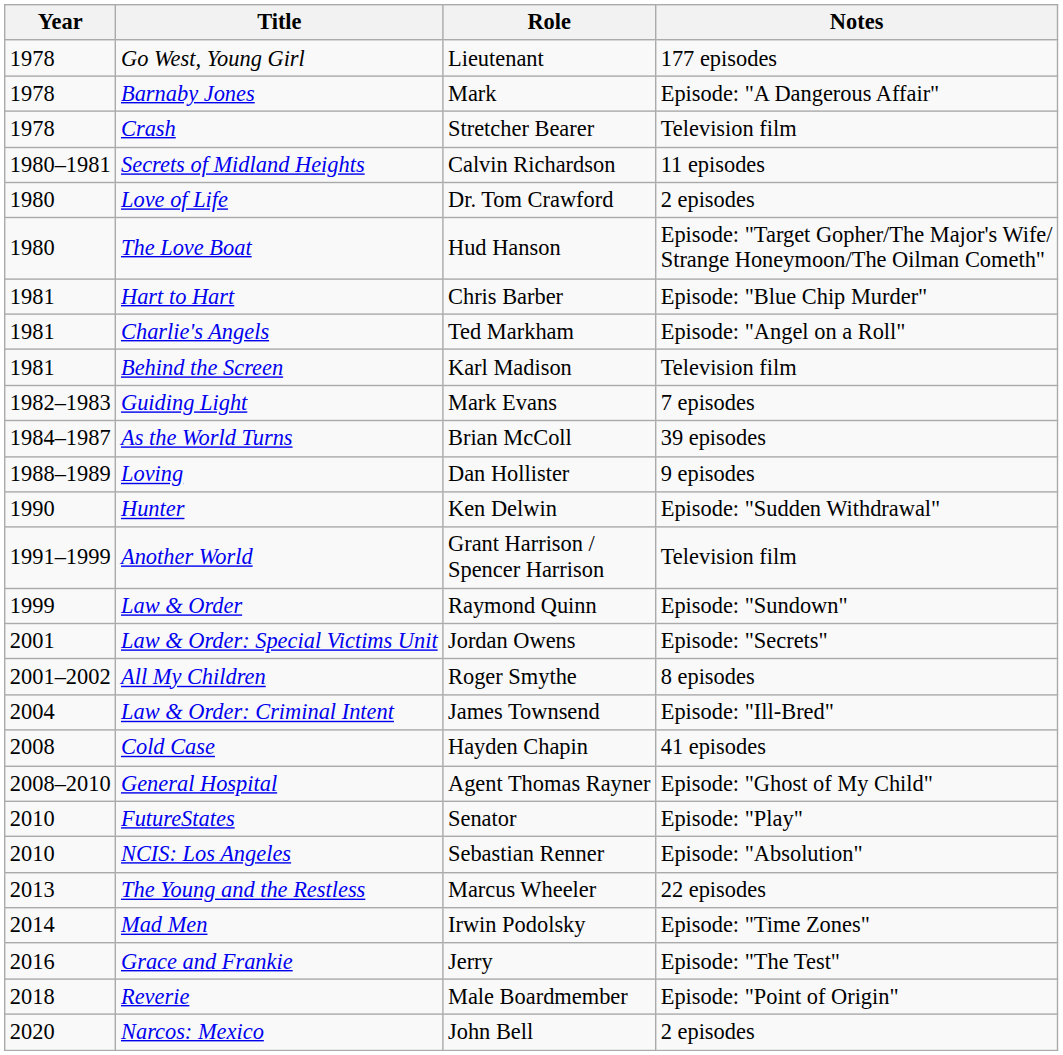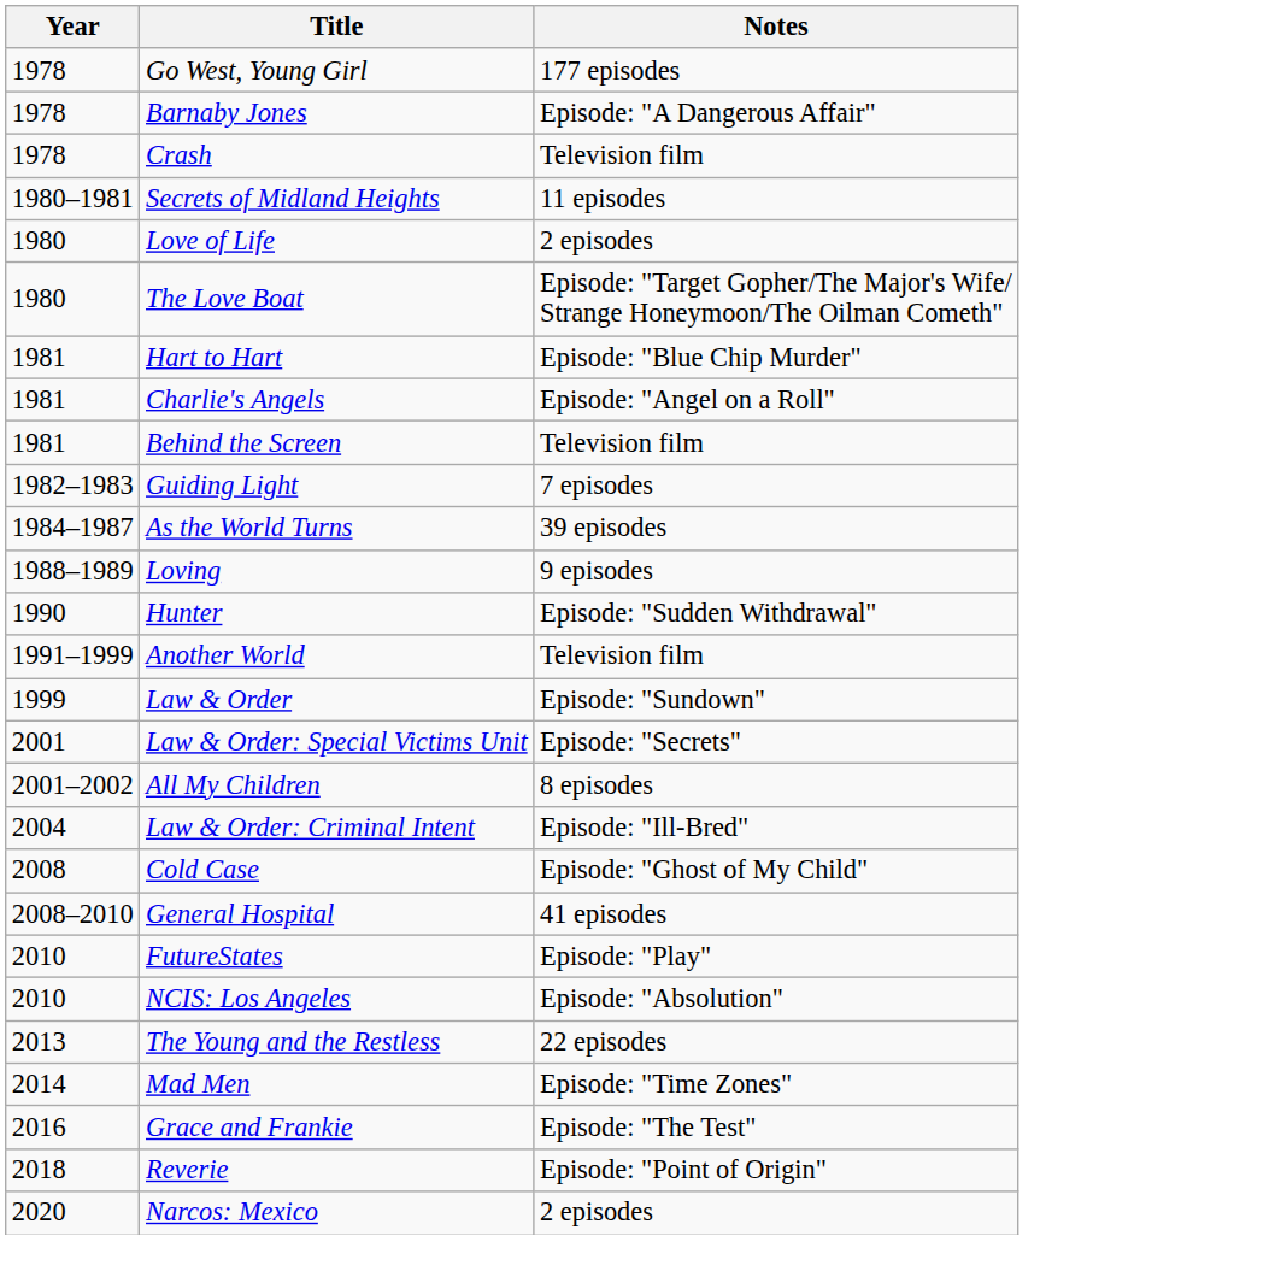- column: Role | Lieutenant | Mark | Stretcher Bearer | Calvin Richardson | Dr. Tom Crawford | Hud Hanson | Chris Barber | Ted Markham | Karl Madison | Mark Evans | Brian McColl | Dan Hollister | Ken Delwin | Grant Harrison / Spencer Harrison | Raymond Quinn | Jordan Owens | Roger Smythe | James Townsend | Hayden Chapin | Agent Thomas Rayner | Senator | Sebastian Renner | Marcus Wheeler | Irwin Podolsky | Jerry | Male Boardmember | John Bell
Cold Case | Notes: 41 episodes -> Episode: "Ghost of My Child"
General Hospital | Notes: Episode: "Ghost of My Child" -> 41 episodes
